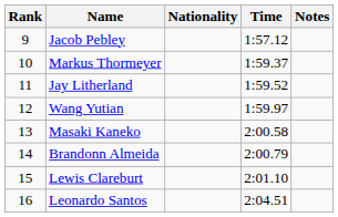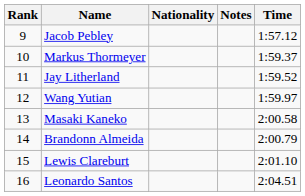columns swapped: Time <-> Notes
